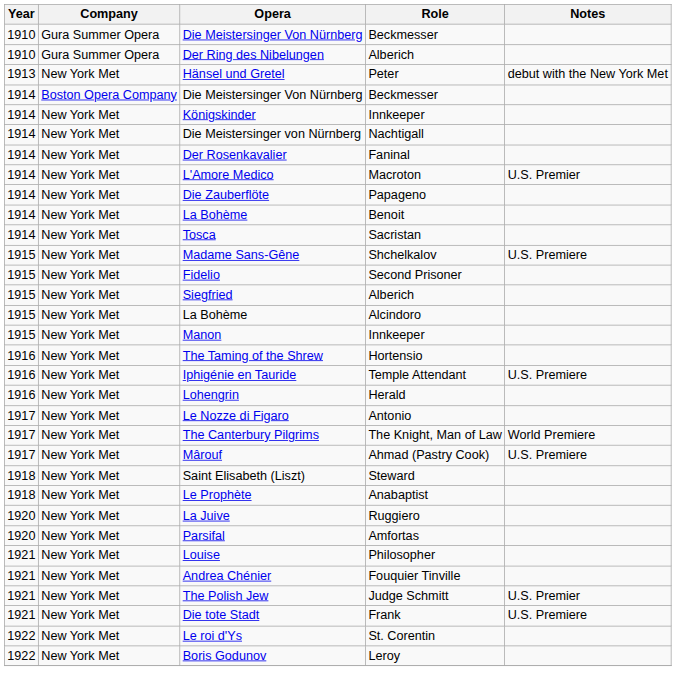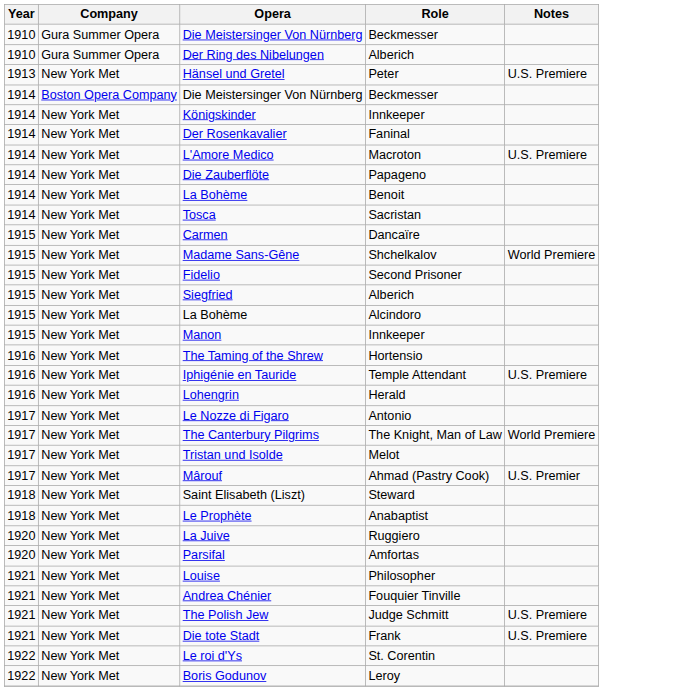Hänsel und Gretel | Notes: debut with the New York Met -> U.S. Premiere
- row: 1914 | New York Met | Die Meistersinger von Nürnberg | Nachtigall
L'Amore Medico | Notes: U.S. Premier -> U.S. Premiere
+ row: 1915 | New York Met | Carmen | Dancaïre
Madame Sans-Gêne | Notes: U.S. Premiere -> World Premiere
+ row: 1917 | New York Met | Tristan und Isolde | Melot
Mârouf | Notes: U.S. Premiere -> U.S. Premier
The Polish Jew | Notes: U.S. Premier -> U.S. Premiere
